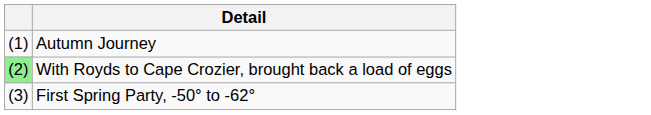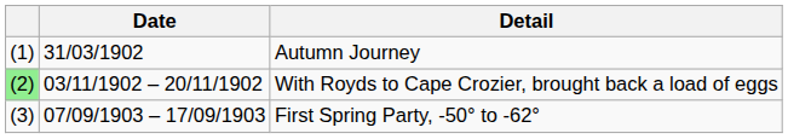+ column: Date | 31/03/1902 | 03/11/1902 – 20/11/1902 | 07/09/1903 – 17/09/1903
